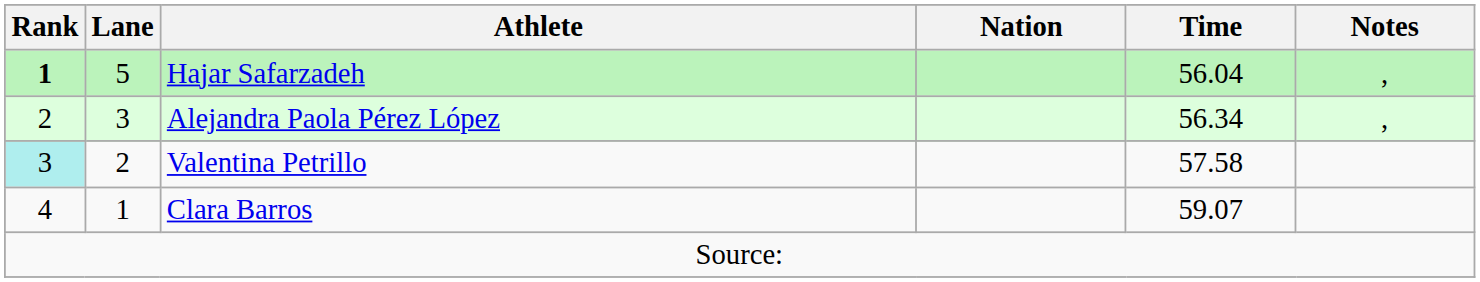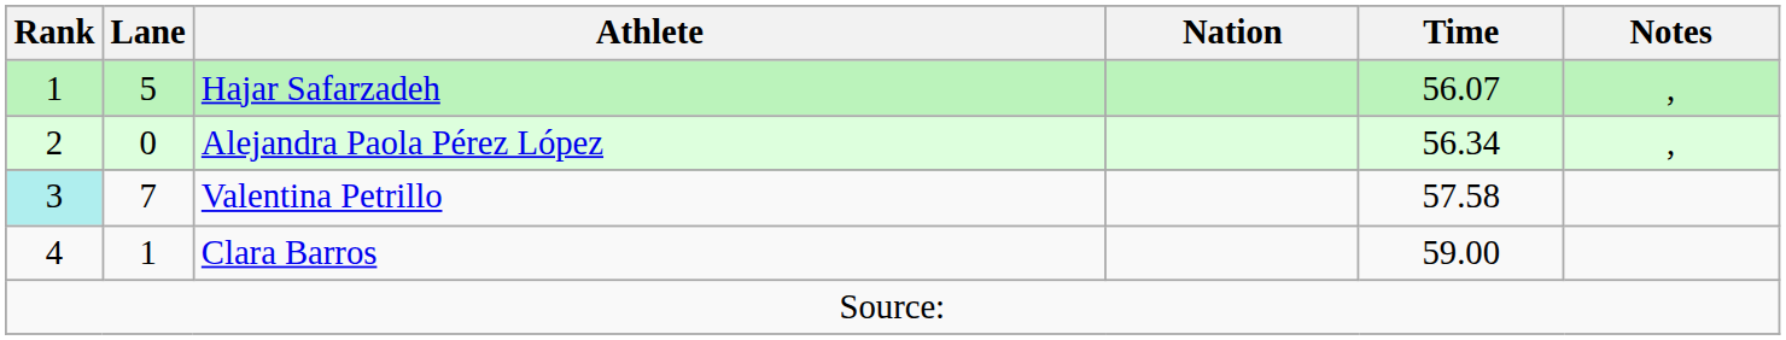Hajar Safarzadeh | Rank: bold -> normal
Hajar Safarzadeh | Time: 56.04 -> 56.07
Alejandra Paola Pérez López | Lane: 3 -> 0
Valentina Petrillo | Lane: 2 -> 7
Clara Barros | Time: 59.07 -> 59.00
